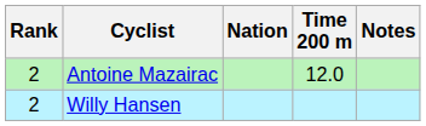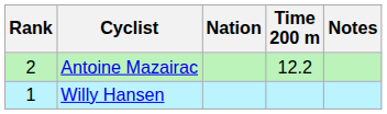Antoine Mazairac | Time 200 m: 12.0 -> 12.2
Willy Hansen | Rank: 2 -> 1
